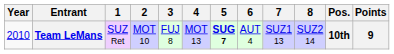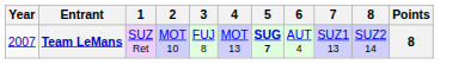- column: Pos. | 10th
Team LeMans | Year: 2010 -> 2007
Team LeMans | Points: 9 -> 8
